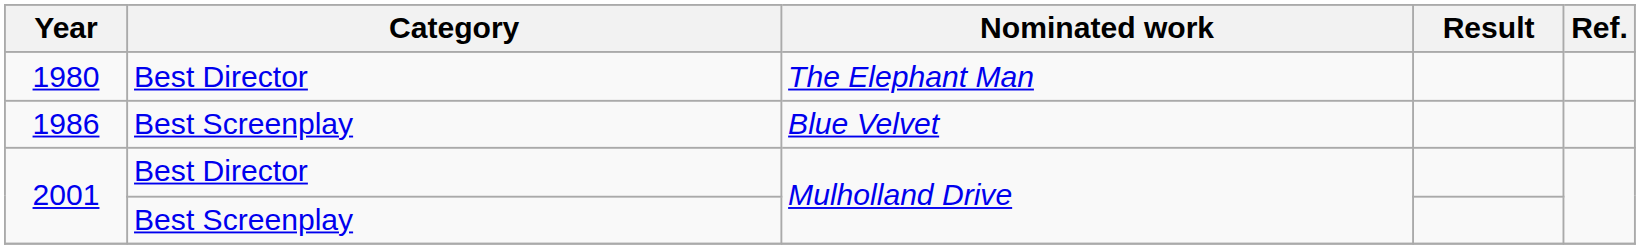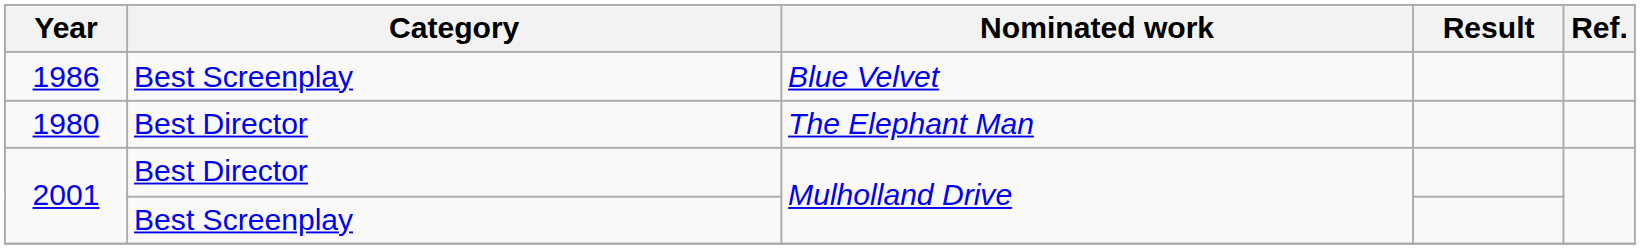rows swapped: 1980 <-> 1986
